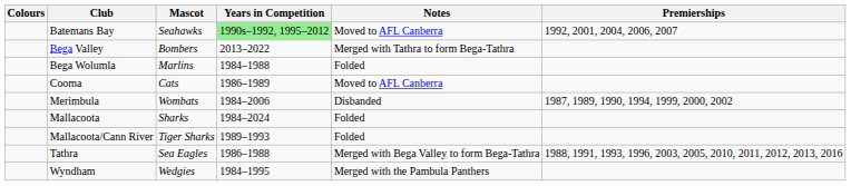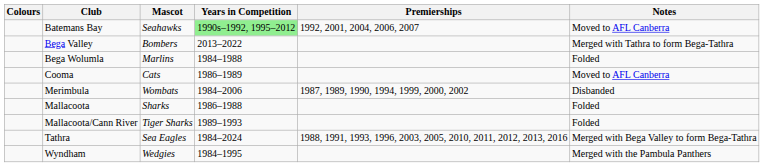columns swapped: Premierships <-> Notes
Mallacoota | Years in Competition: 1984–2024 -> 1986–1988
Tathra | Years in Competition: 1986–1988 -> 1984–2024
